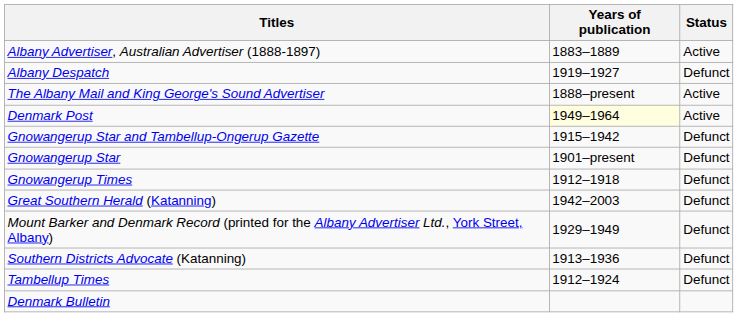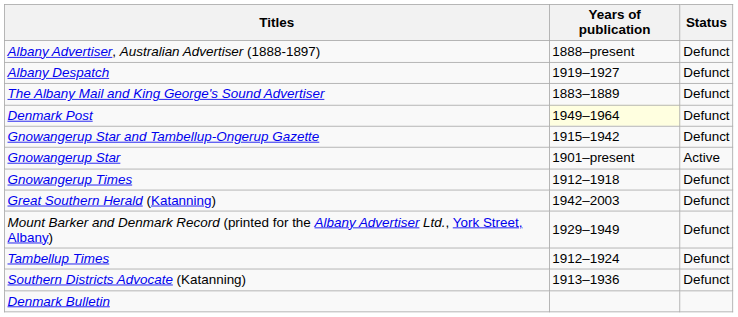Albany Advertiser, Australian Advertiser (1888-1897) | Years of publication: 1883–1889 -> 1888–present
Albany Advertiser, Australian Advertiser (1888-1897) | Status: Active -> Defunct
The Albany Mail and King George's Sound Advertiser | Years of publication: 1888–present -> 1883–1889
The Albany Mail and King George's Sound Advertiser | Status: Active -> Defunct
Denmark Post | Status: Active -> Defunct
Gnowangerup Star | Status: Defunct -> Active
rows swapped: Southern Districts Advocate (Katanning) <-> Tambellup Times
